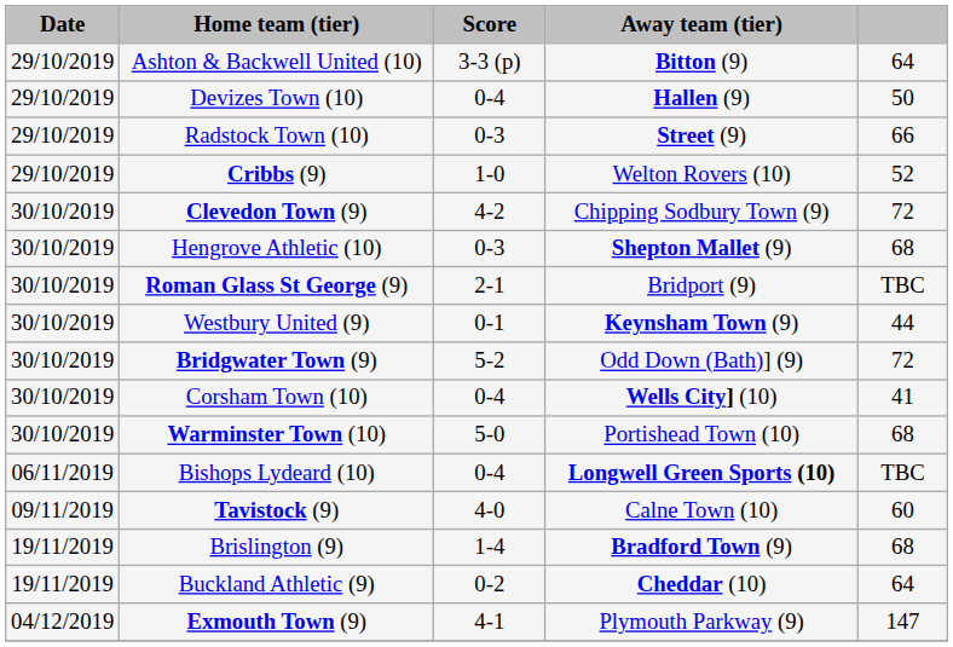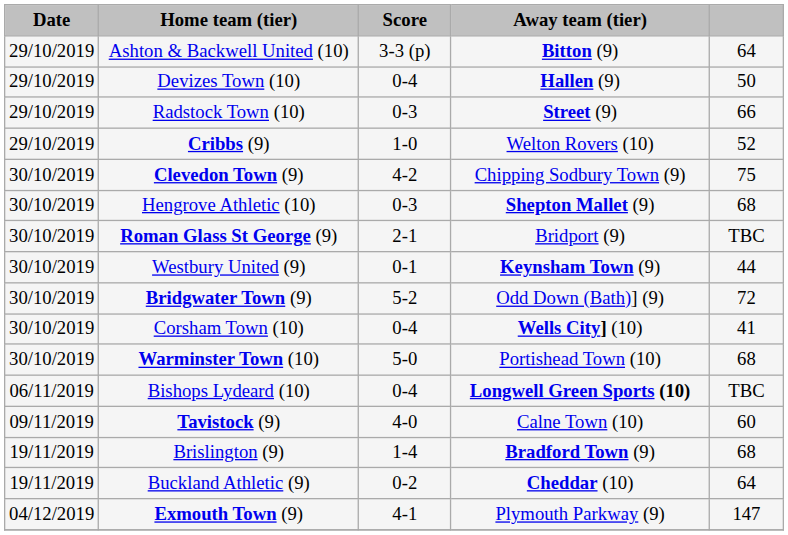Clevedon Town (9) | column 5: 72 -> 75
